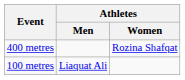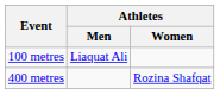rows swapped: 100 metres <-> 400 metres
